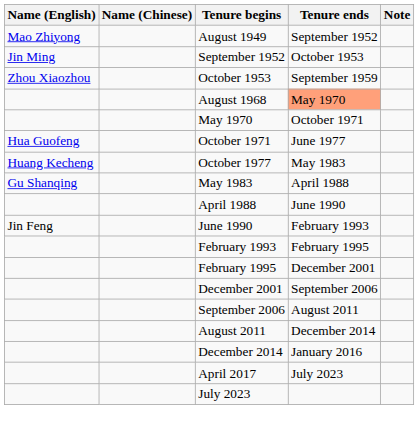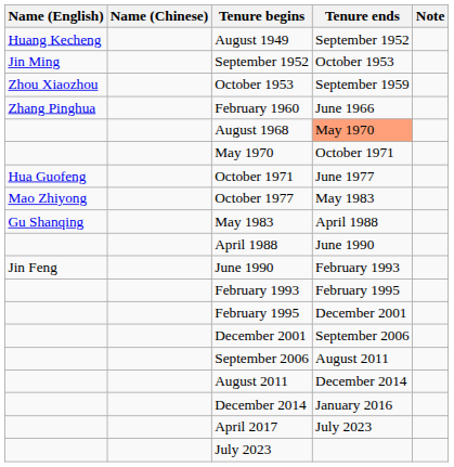August 1949 | Name (English): Mao Zhiyong -> Huang Kecheng
+ row: Zhang Pinghua | February 1960 | June 1966
October 1977 | Name (English): Huang Kecheng -> Mao Zhiyong
